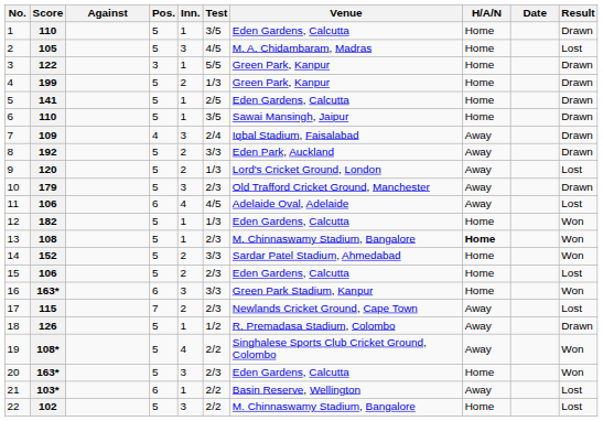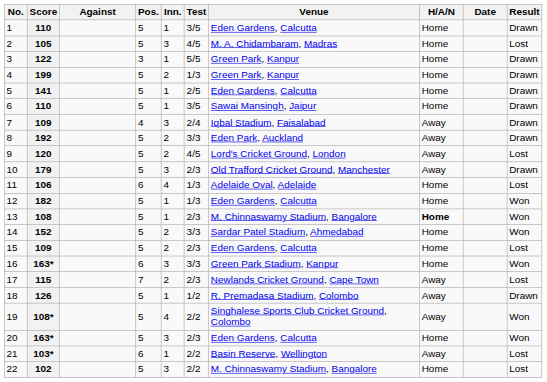9 | Test: 1/3 -> 4/5
11 | Test: 4/5 -> 1/3
11 | H/A/N: Away -> Home
15 | Score: 106 -> 109
